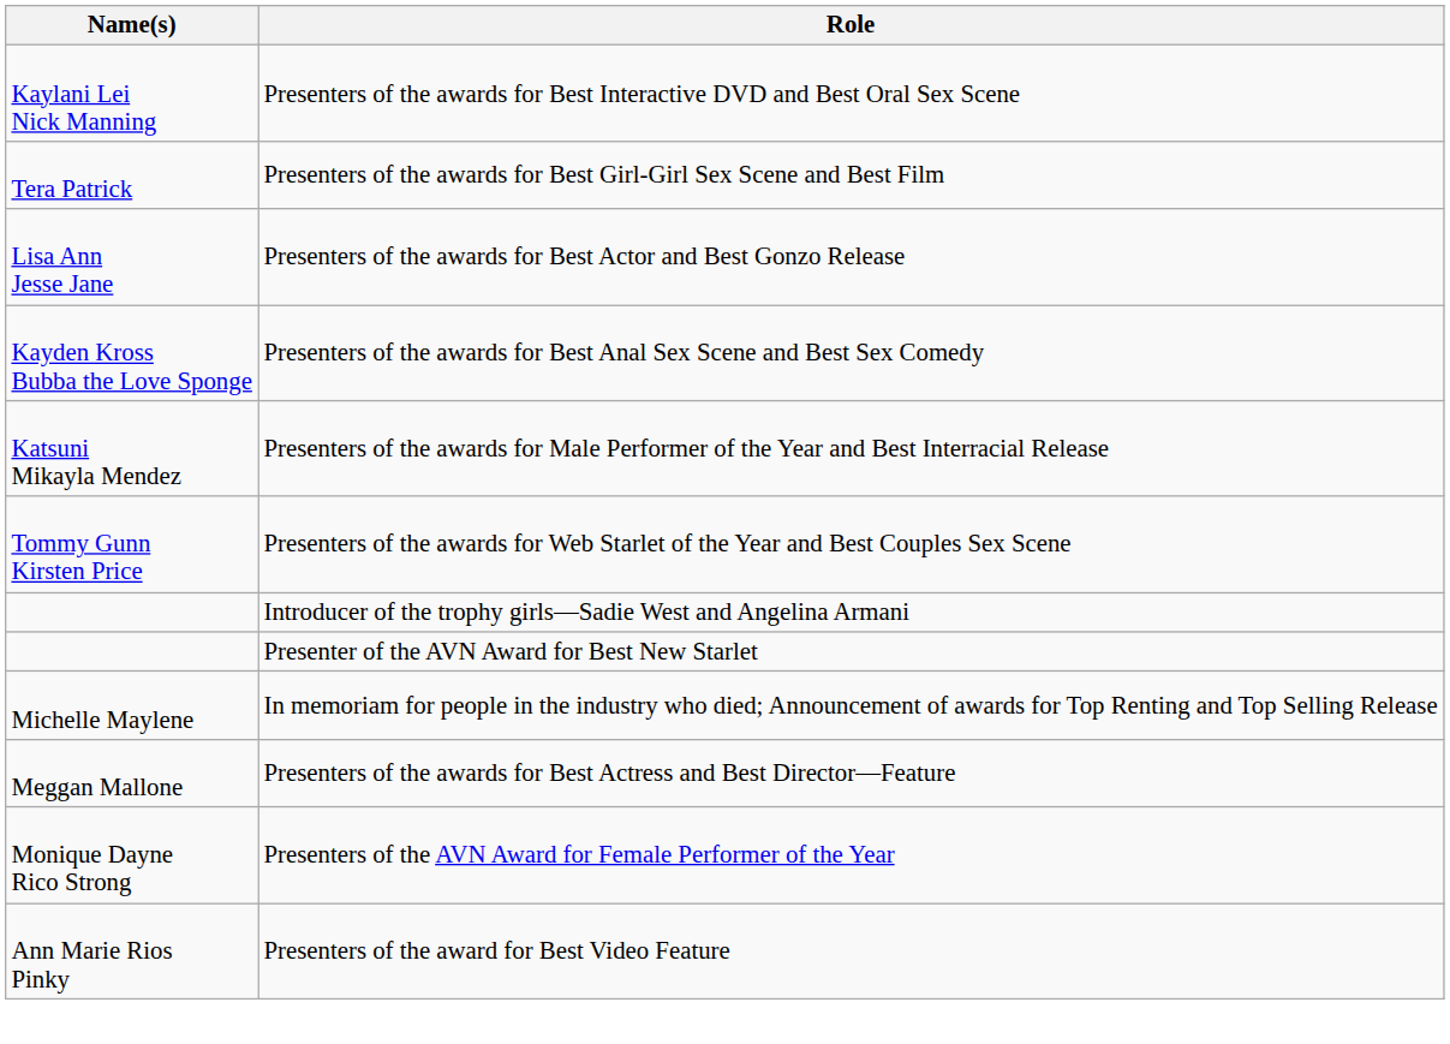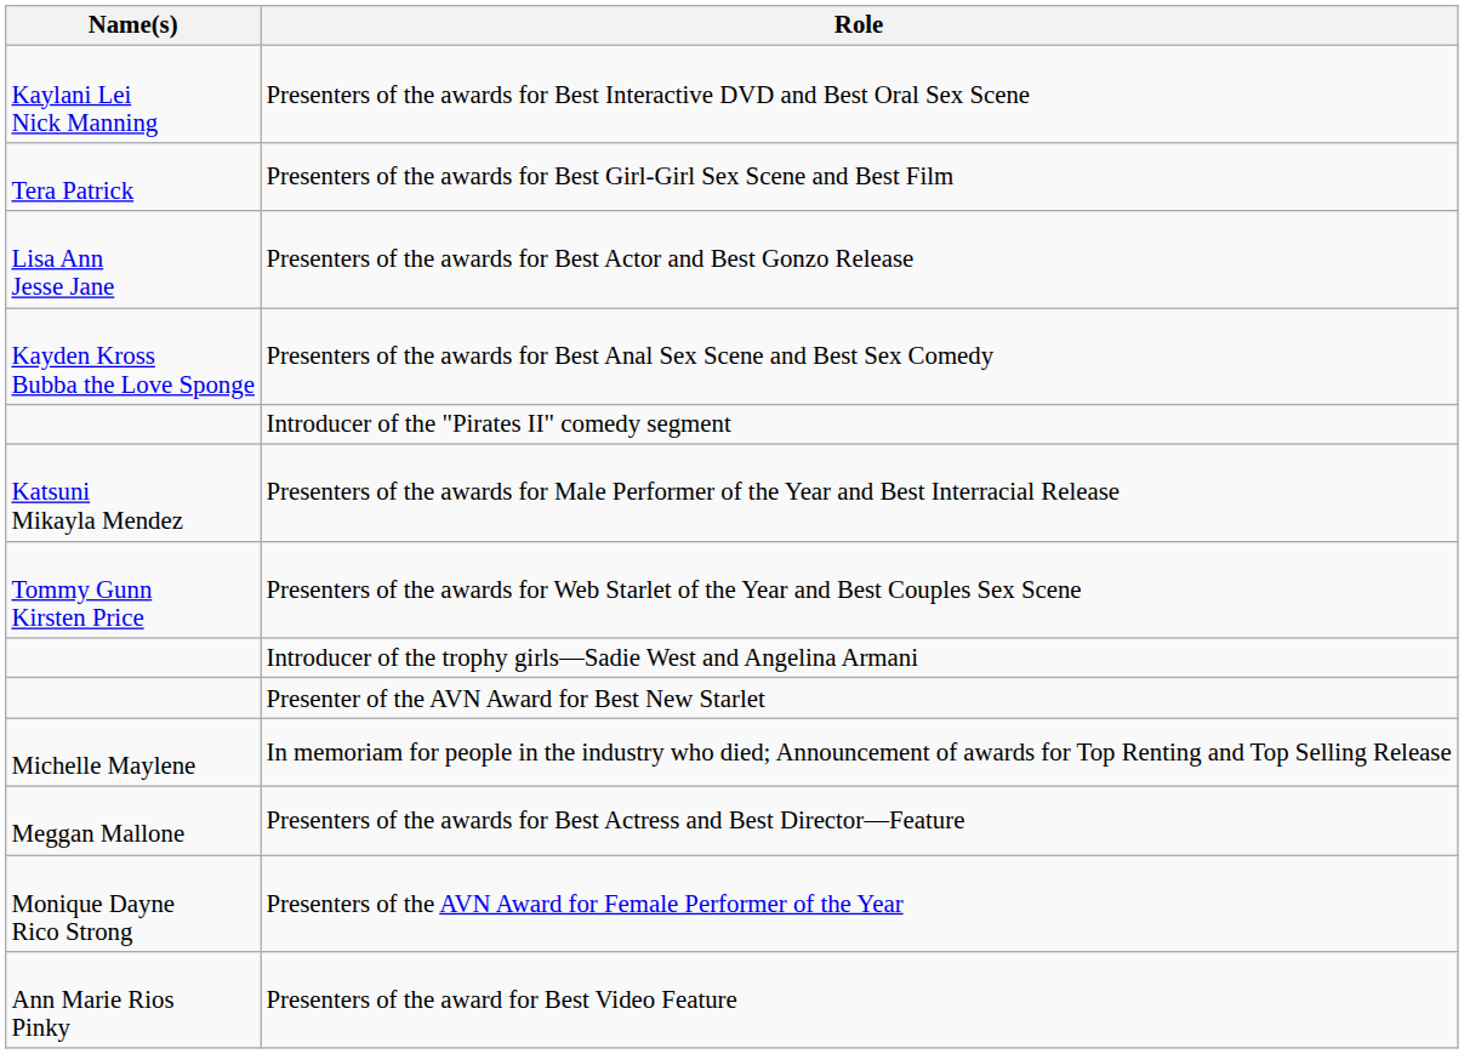+ row: Introducer of the "Pirates II" comedy segment
